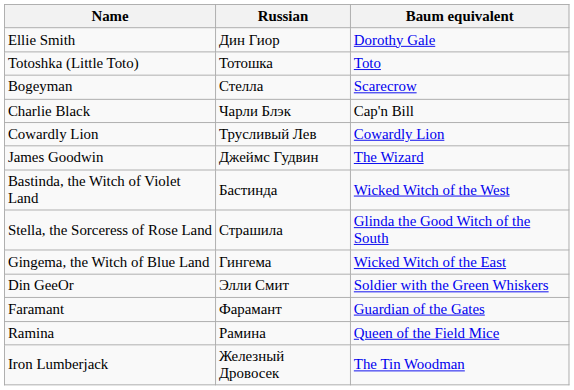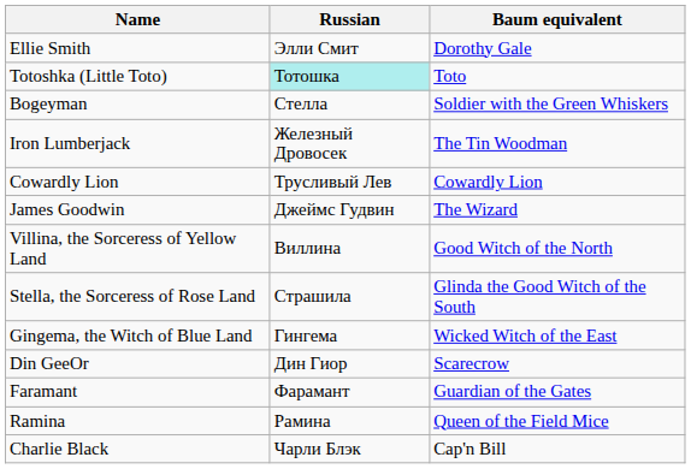Ellie Smith | Russian: Дин Гиор -> Элли Смит
Totoshka (Little Toto) | Russian: no background -> paleturquoise background
Bogeyman | Baum equivalent: Scarecrow -> Soldier with the Green Whiskers
rows swapped: Iron Lumberjack <-> Charlie Black
- row: Bastinda, the Witch of Violet Land | Бастинда | Wicked Witch of the West
+ row: Villina, the Sorceress of Yellow Land | Виллина | Good Witch of the North
Din GeeOr | Russian: Элли Смит -> Дин Гиор
Din GeeOr | Baum equivalent: Soldier with the Green Whiskers -> Scarecrow
